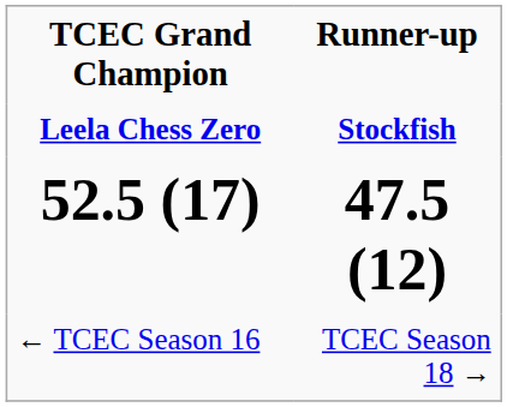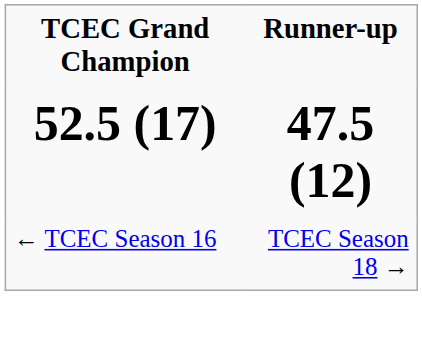- row: Leela Chess Zero | Stockfish
